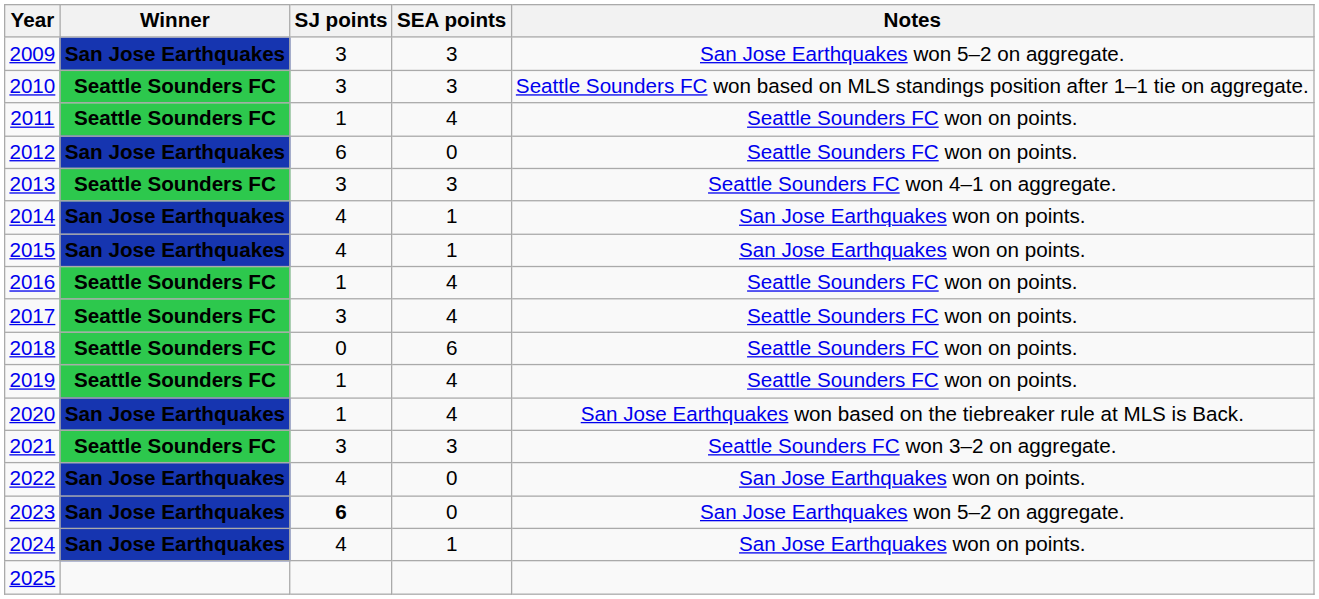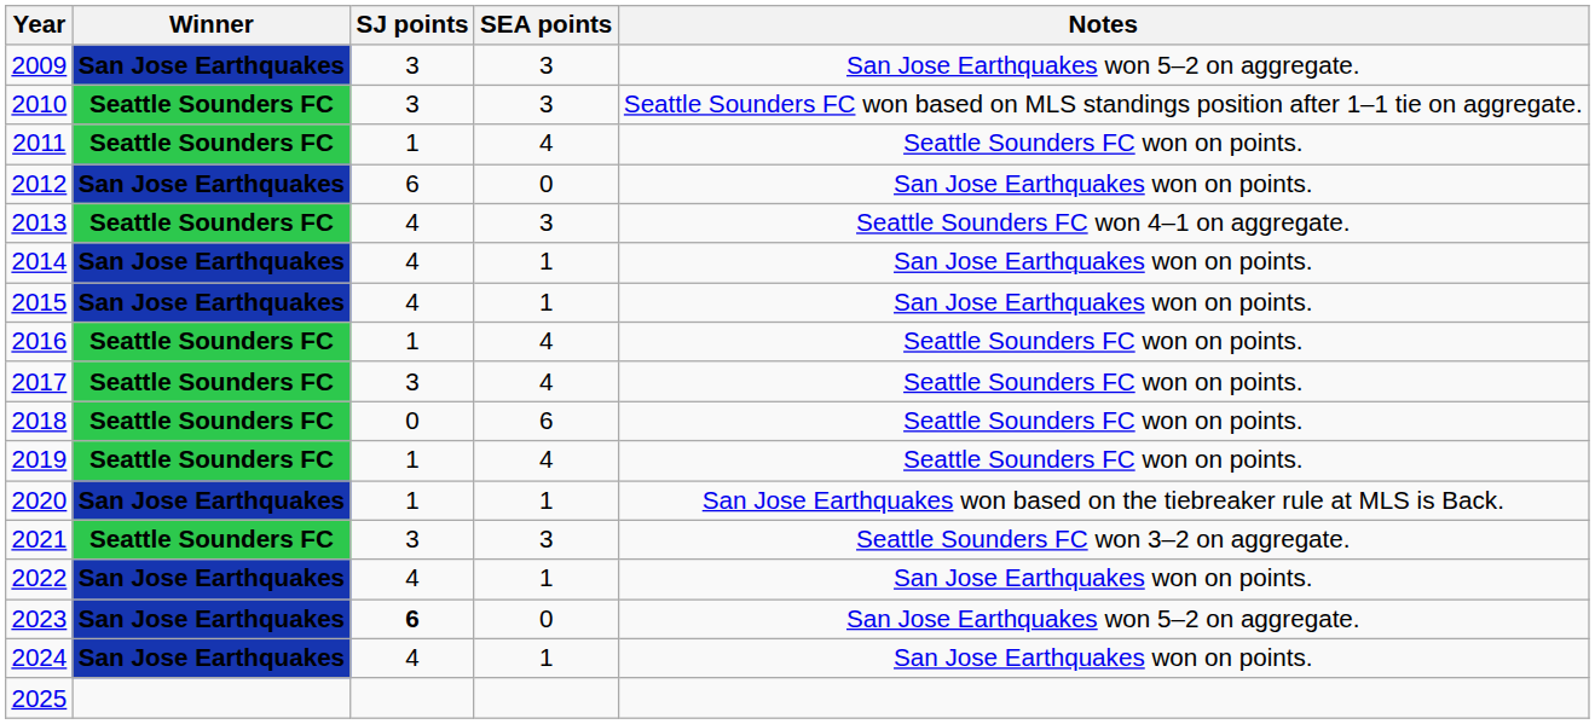2012 | Notes: Seattle Sounders FC won on points. -> San Jose Earthquakes won on points.
2013 | SJ points: 3 -> 4
2020 | SEA points: 4 -> 1
2022 | SEA points: 0 -> 1
